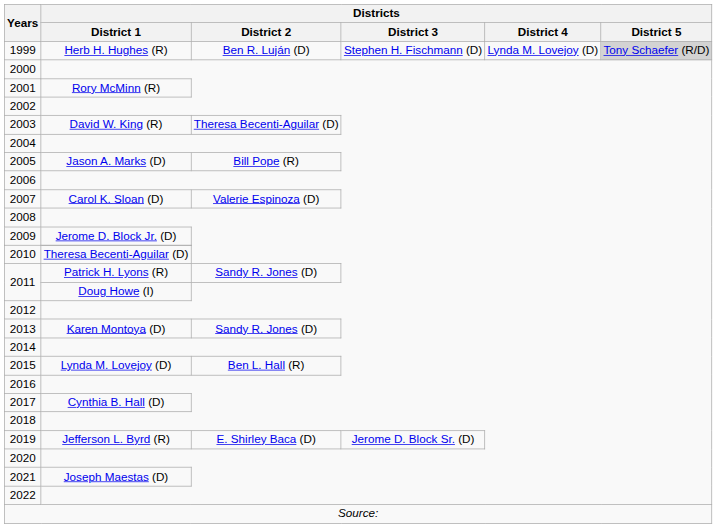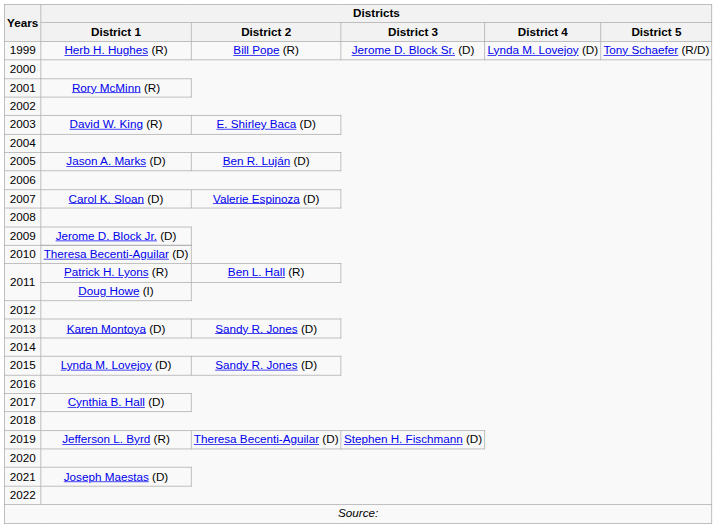1999 | Districts / District 2: Ben R. Luján (D) -> Bill Pope (R)
1999 | Districts / District 3: Stephen H. Fischmann (D) -> Jerome D. Block Sr. (D)
1999 | Districts / District 5: lightgrey background -> no background
2003 | Districts / District 2: Theresa Becenti-Aguilar (D) -> E. Shirley Baca (D)
2005 | Districts / District 2: Bill Pope (R) -> Ben R. Luján (D)
2011 / Patrick H. Lyons (R) | Districts / District 2: Sandy R. Jones (D) -> Ben L. Hall (R)
2015 | Districts / District 2: Ben L. Hall (R) -> Sandy R. Jones (D)
2019 | Districts / District 2: E. Shirley Baca (D) -> Theresa Becenti-Aguilar (D)
2019 | Districts / District 3: Jerome D. Block Sr. (D) -> Stephen H. Fischmann (D)
